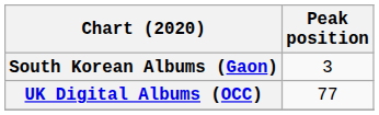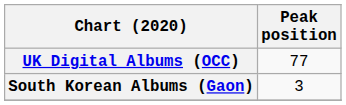rows swapped: South Korean Albums (Gaon) <-> UK Digital Albums (OCC)
